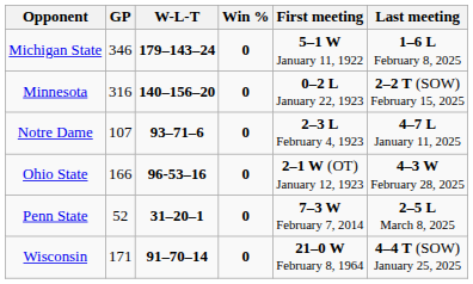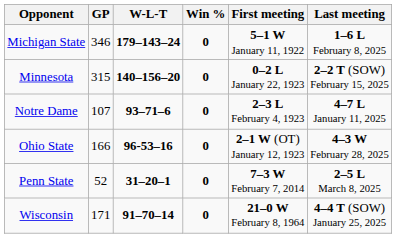Minnesota | GP: 316 -> 315
